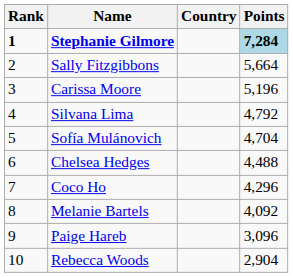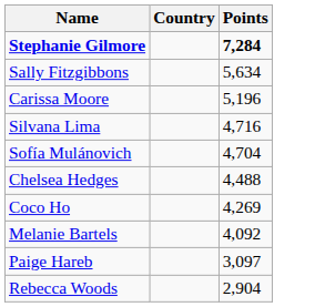- column: Rank | 1 | 2 | 3 | 4 | 5 | 6 | 7 | 8 | 9 | 10
Stephanie Gilmore | Points: lightblue background -> no background
Sally Fitzgibbons | Points: 5,664 -> 5,634
Silvana Lima | Points: 4,792 -> 4,716
Coco Ho | Points: 4,296 -> 4,269
Paige Hareb | Points: 3,096 -> 3,097
